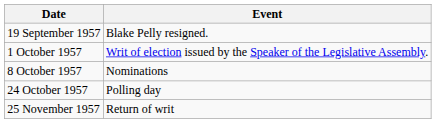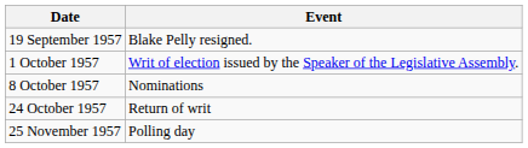24 October 1957 | Event: Polling day -> Return of writ
25 November 1957 | Event: Return of writ -> Polling day
